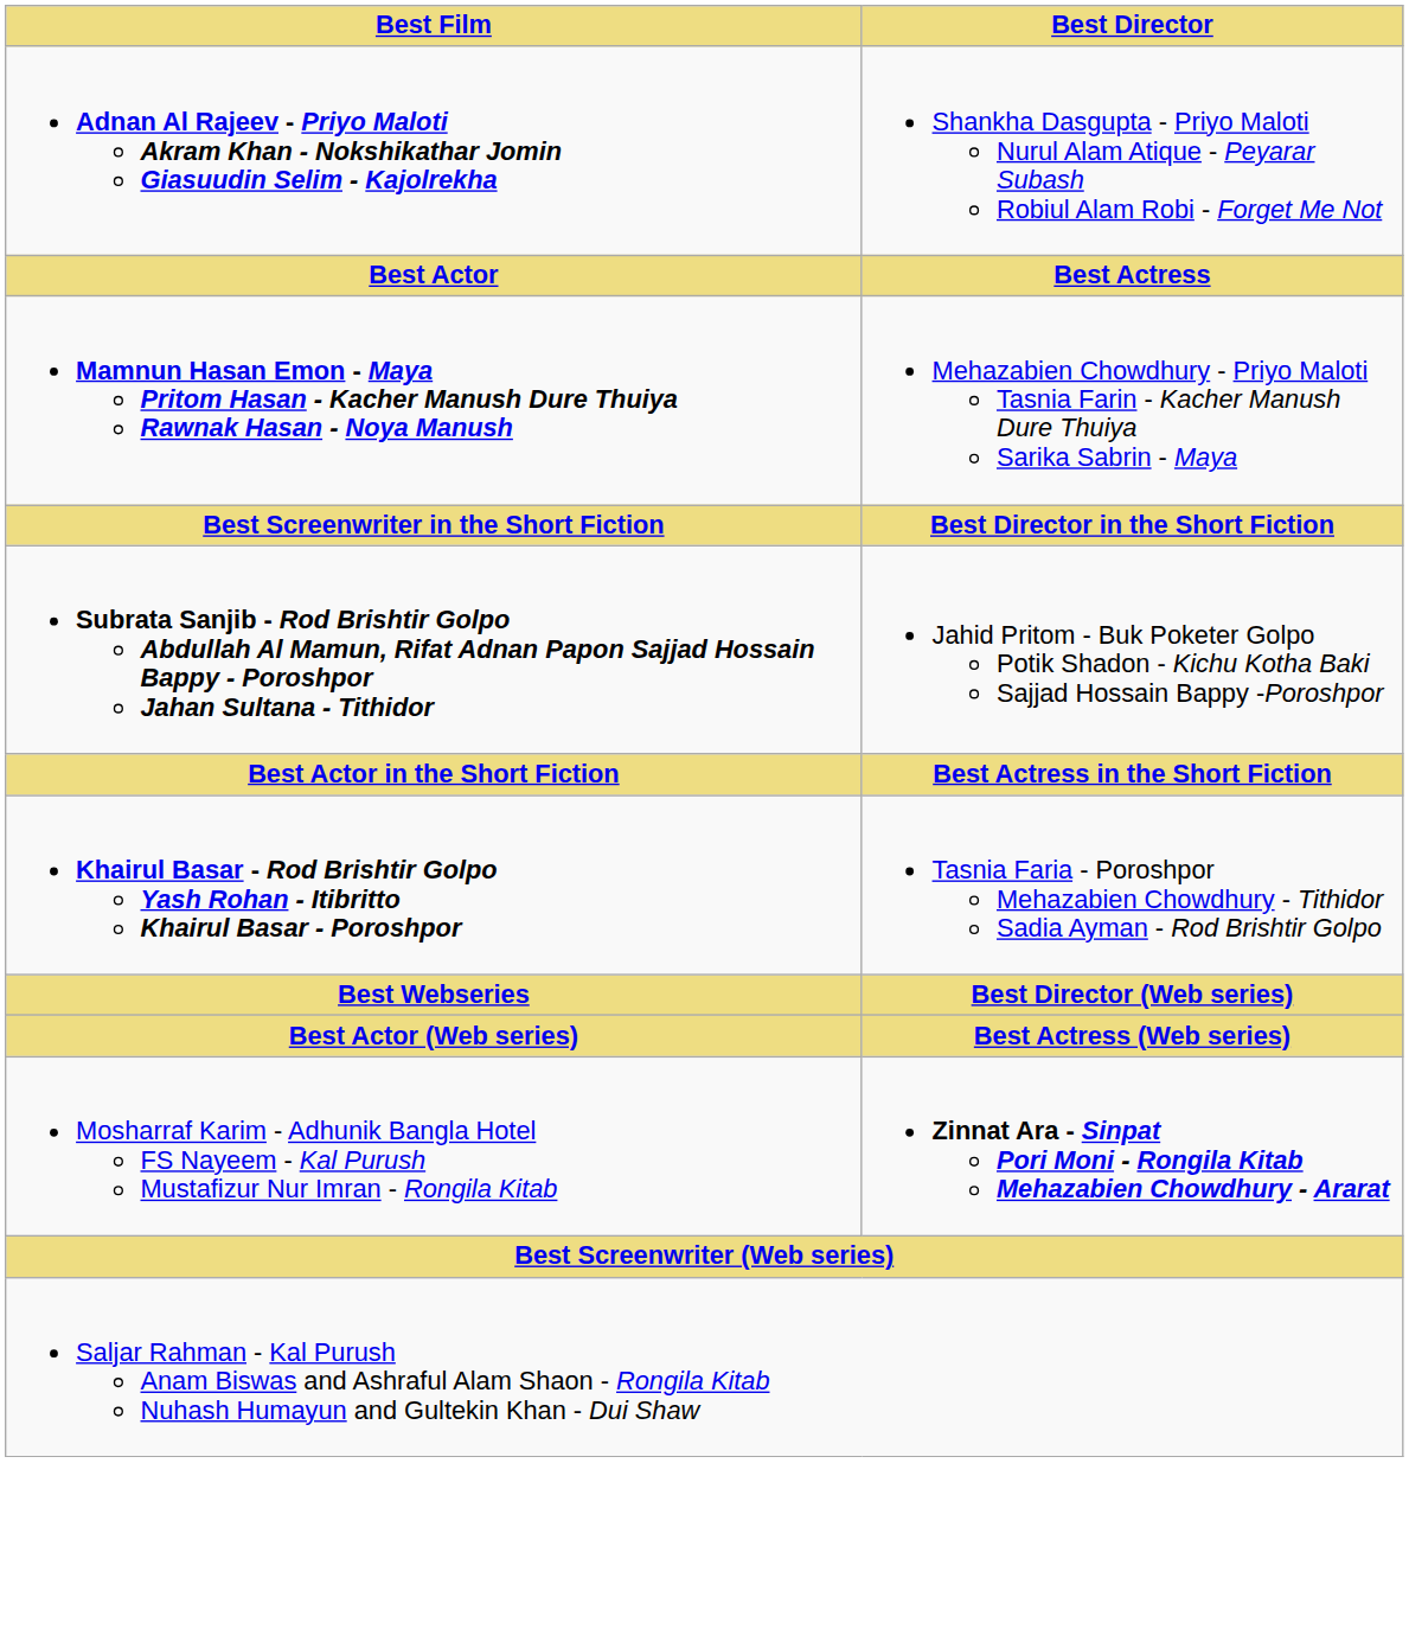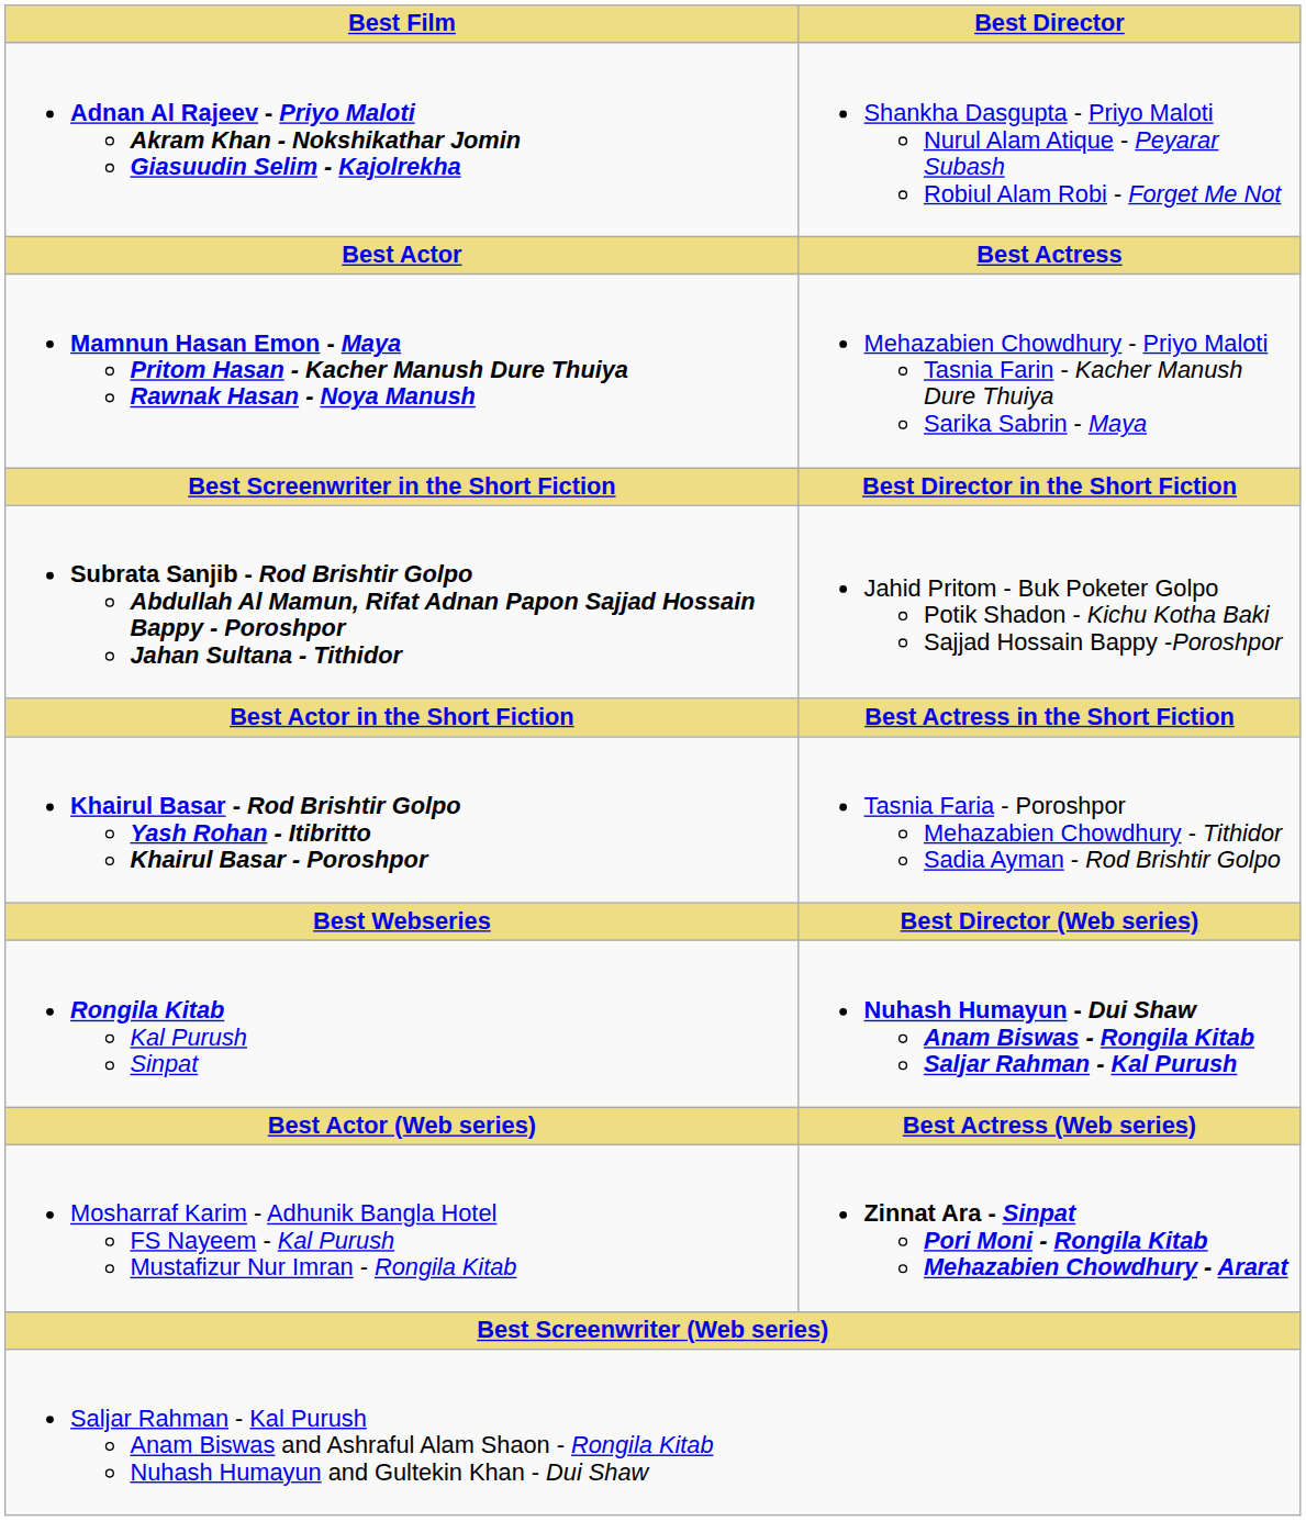+ row: Rongila Kitab Kal Purush Sinpat | Nuhash Humayun - Dui Shaw Anam Biswas - Rongila Kitab Saljar Rahman - Kal Purush
